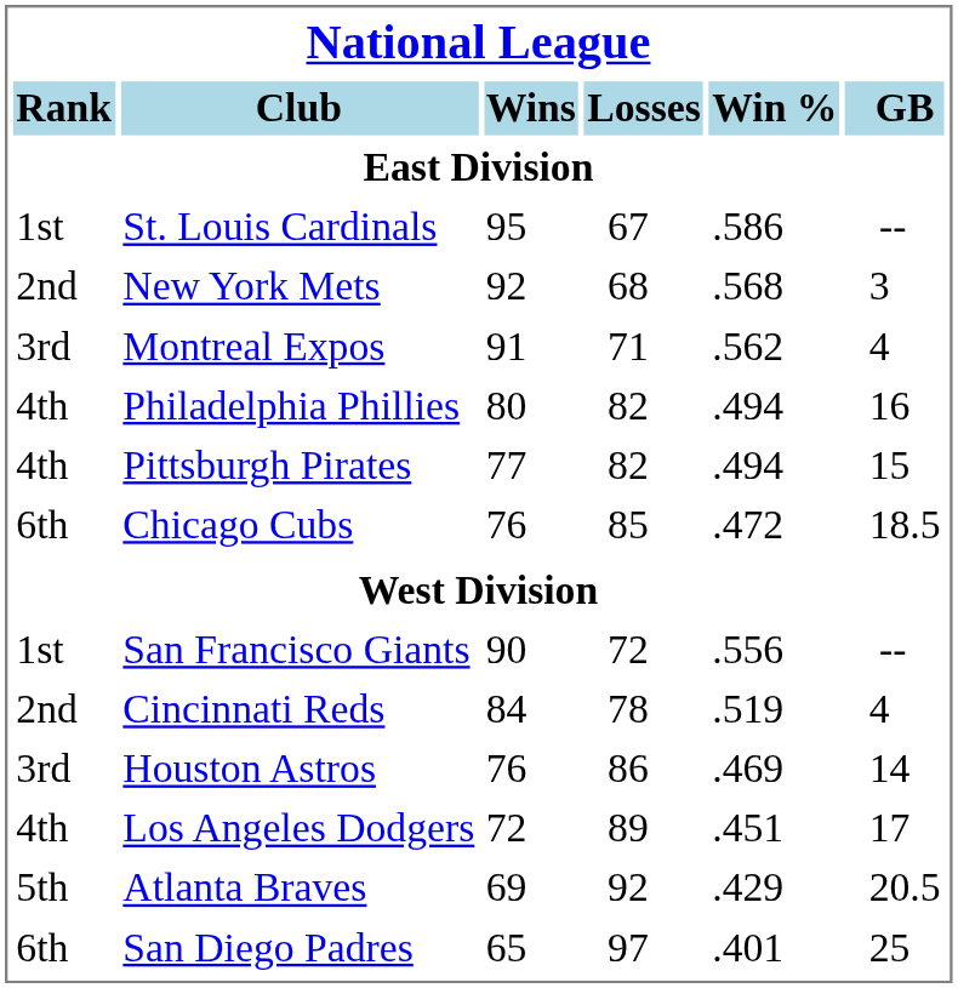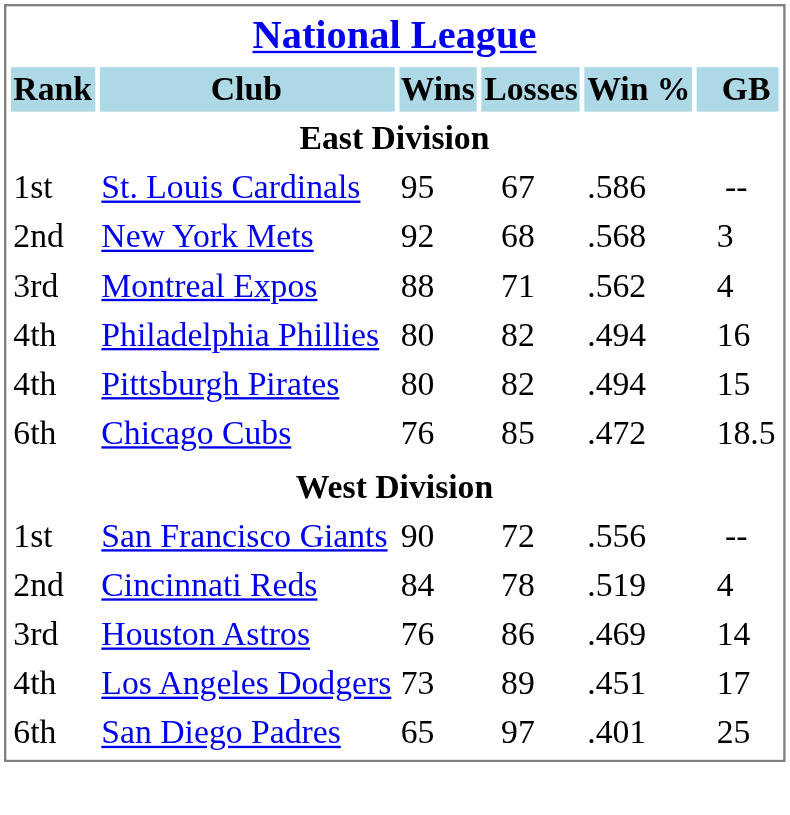Montreal Expos | Wins: 91 -> 88
Pittsburgh Pirates | Wins: 77 -> 80
Los Angeles Dodgers | Wins: 72 -> 73
- row: 5th | Atlanta Braves | 69 | 92 | .429 | 20.5
